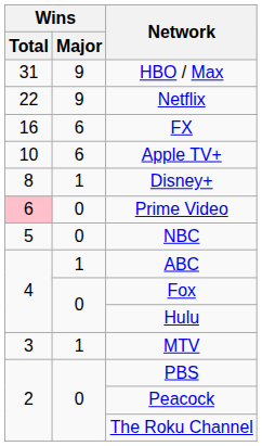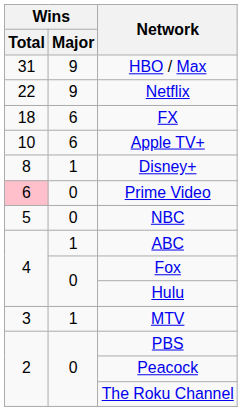FX | Wins / Total: 16 -> 18
